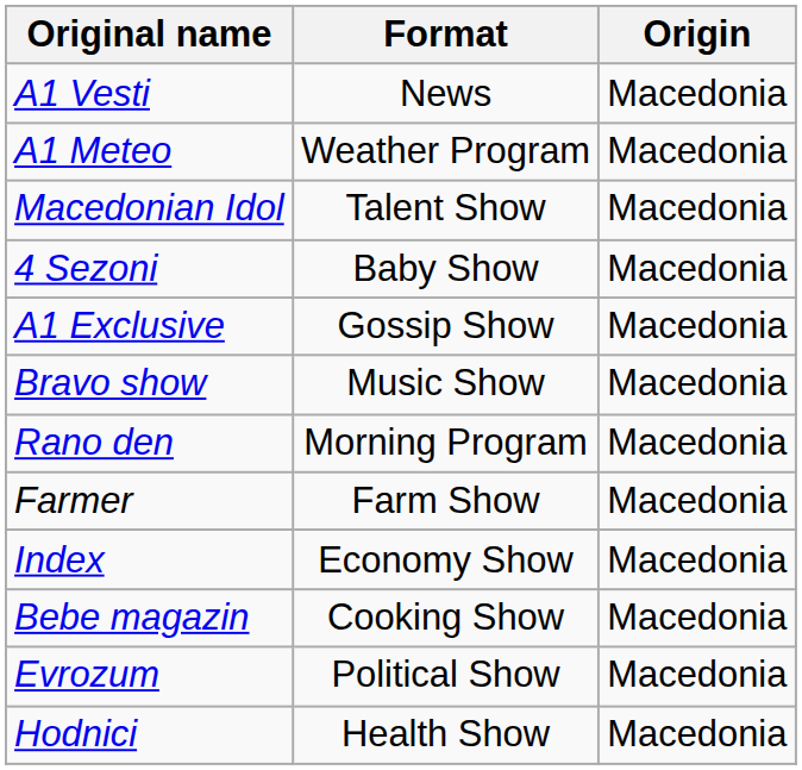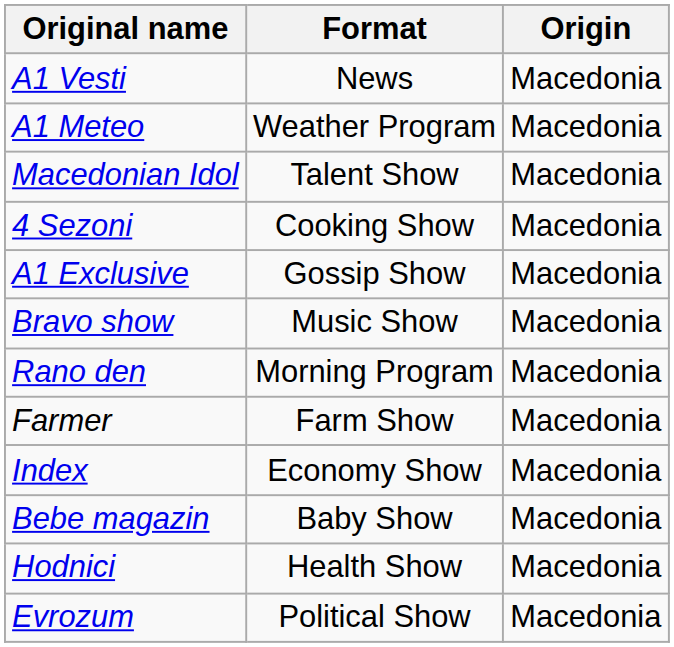4 Sezoni | Format: Baby Show -> Cooking Show
Bebe magazin | Format: Cooking Show -> Baby Show
rows swapped: Evrozum <-> Hodnici
